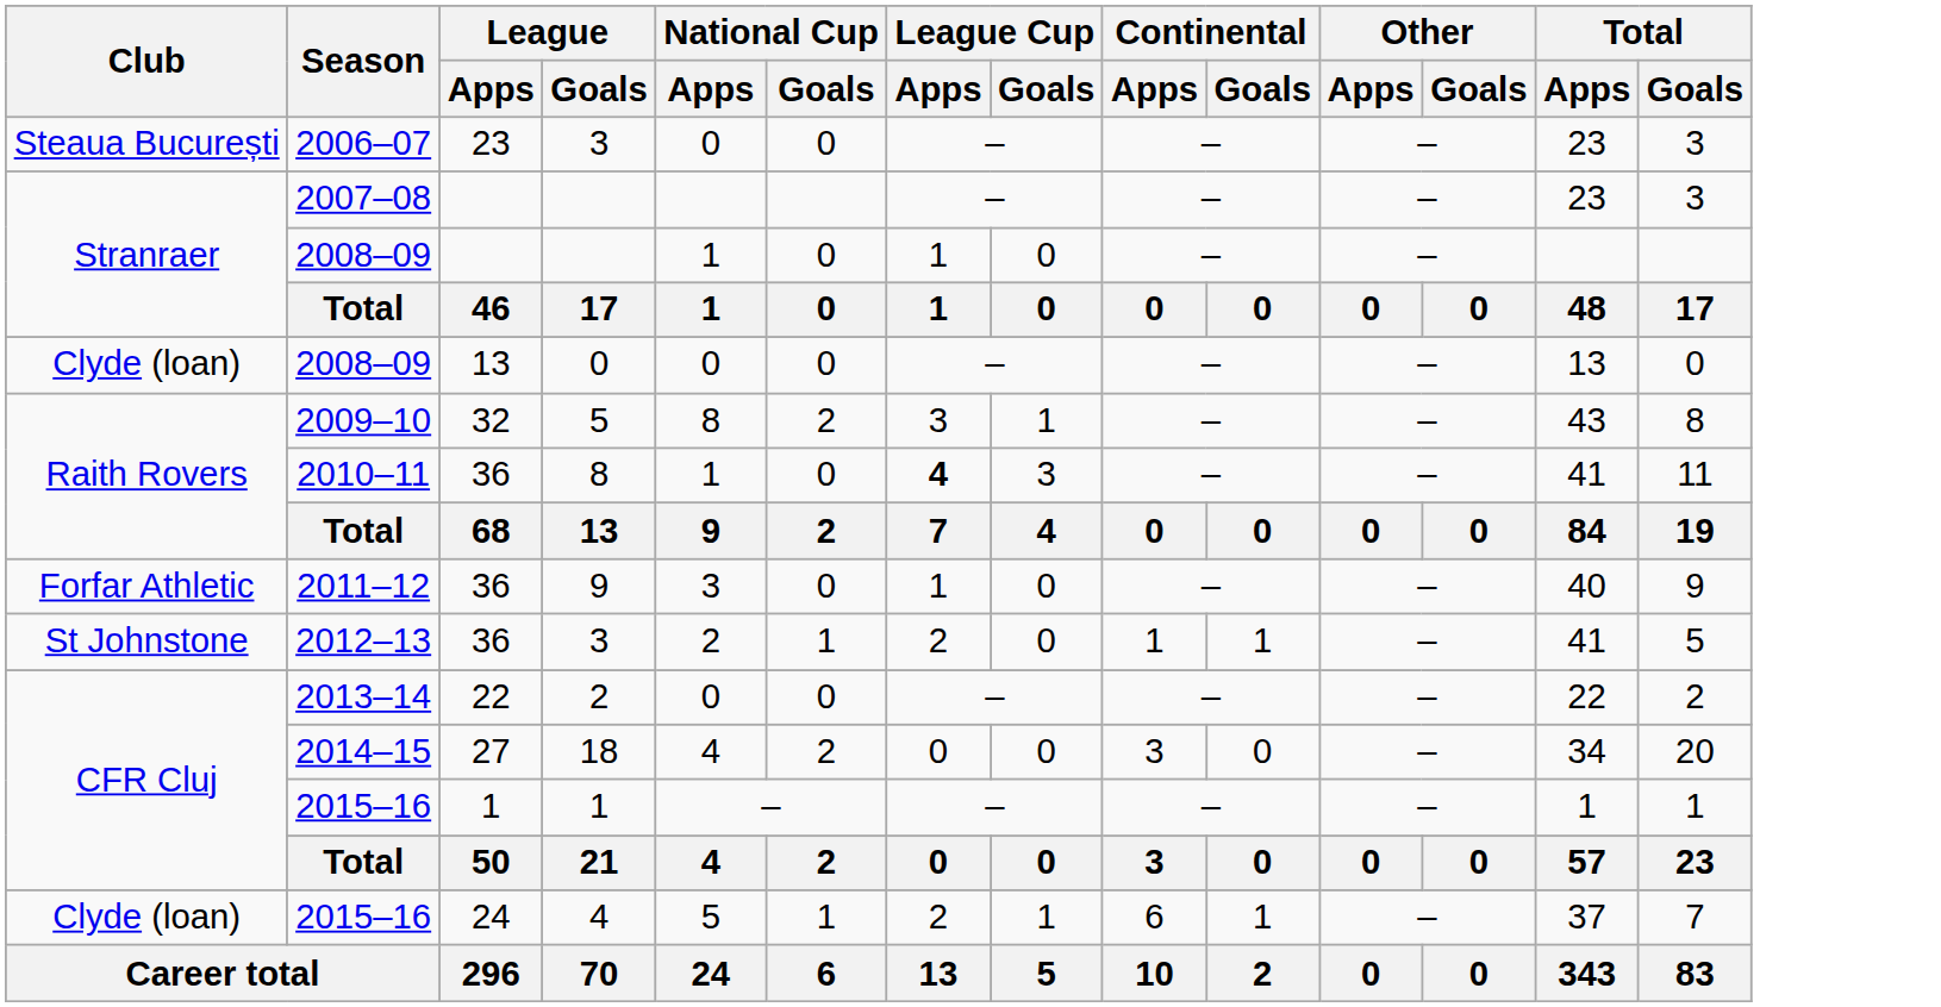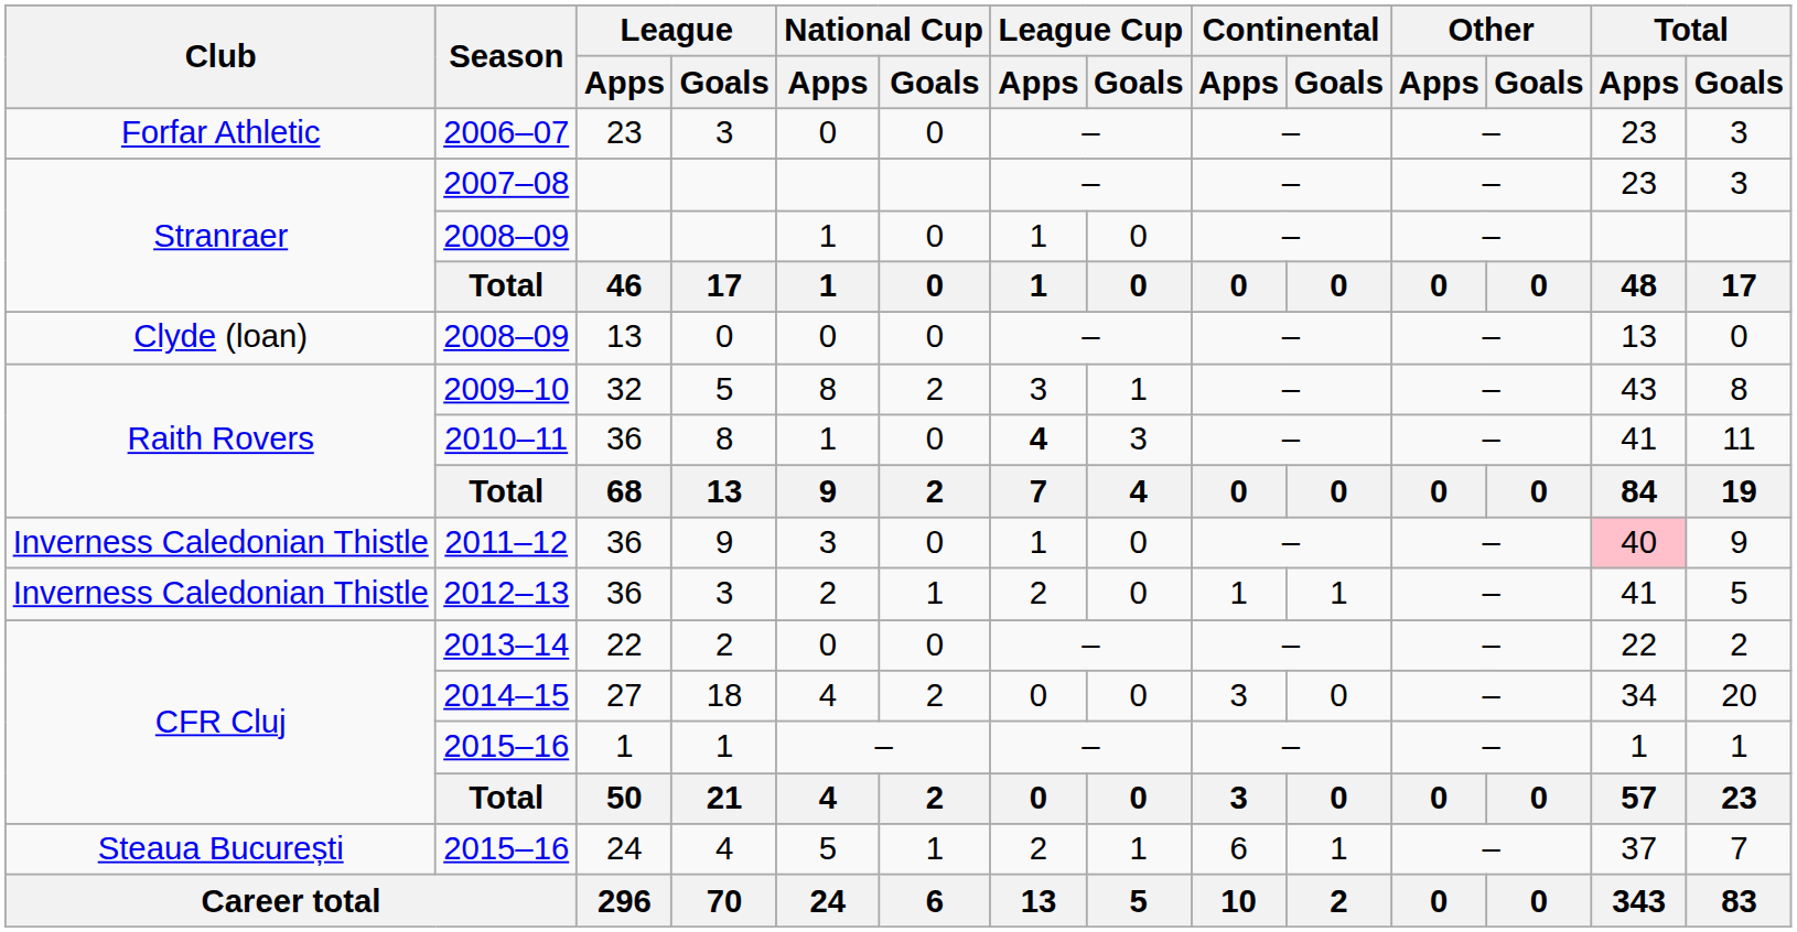2006–07 | Club: Steaua București -> Forfar Athletic
2011–12 | Club: Forfar Athletic -> Inverness Caledonian Thistle
2011–12 | Total / Apps: no background -> pink background
2012–13 | Club: St Johnstone -> Inverness Caledonian Thistle
2015–16 / 4 | Club: Clyde (loan) -> Steaua București
